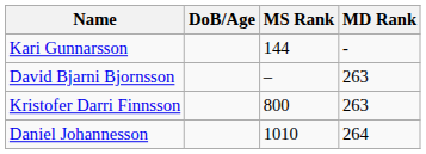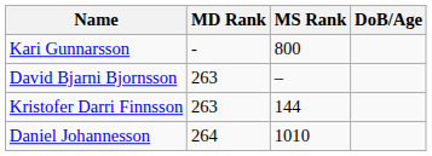columns swapped: DoB/Age <-> MD Rank
Kari Gunnarsson | MS Rank: 144 -> 800
Kristofer Darri Finnsson | MS Rank: 800 -> 144
